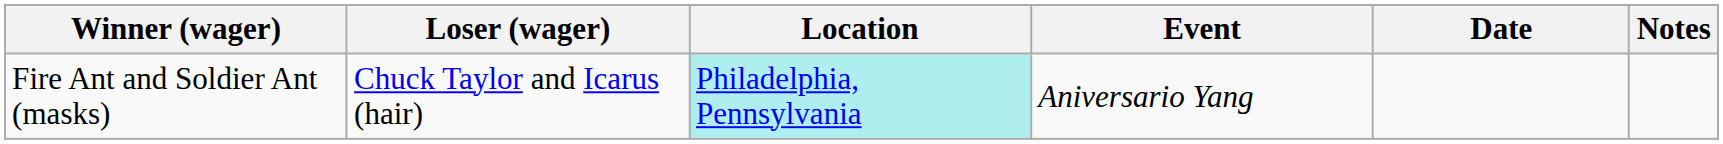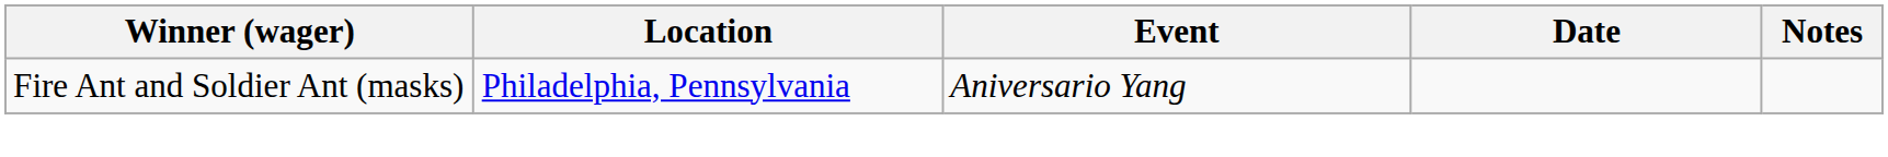- column: Loser (wager) | Chuck Taylor and Icarus (hair)
Fire Ant and Soldier Ant (masks) | Location: paleturquoise background -> no background
